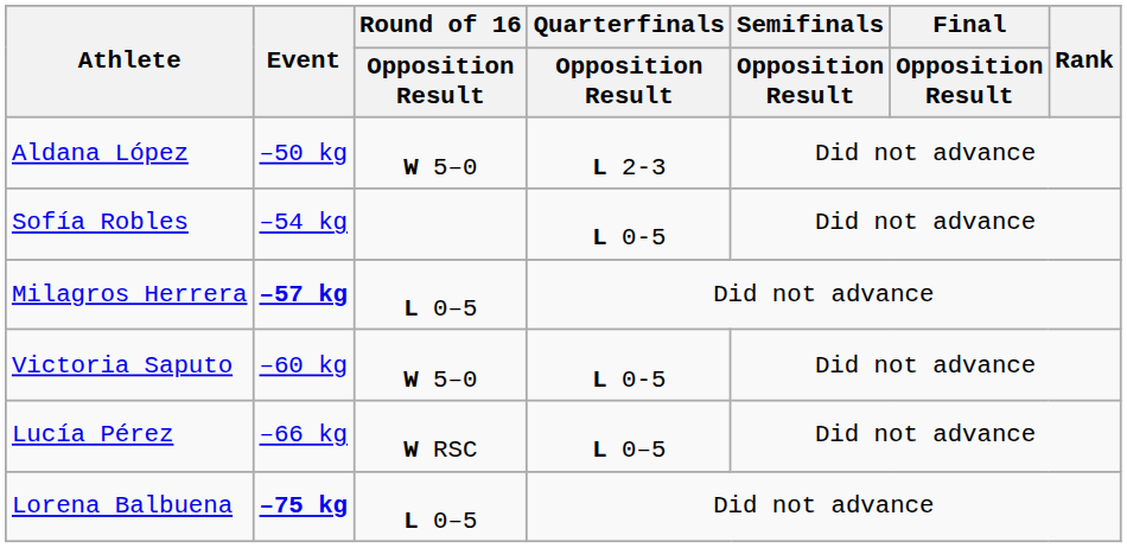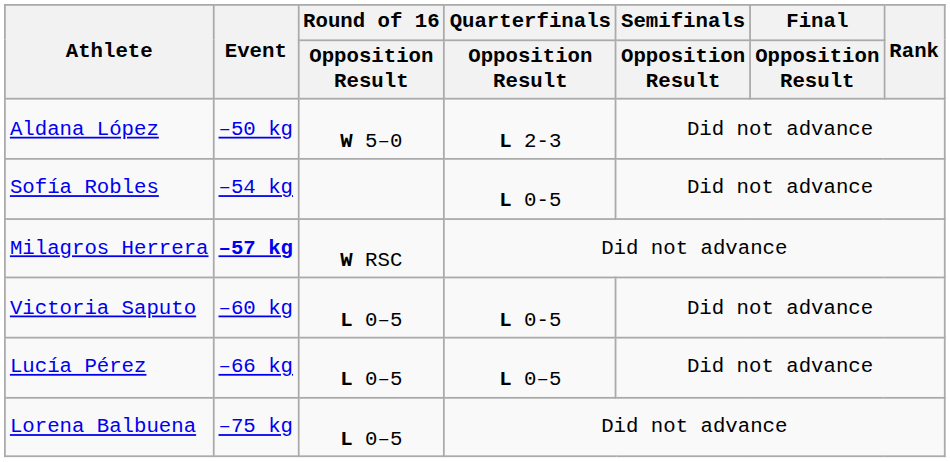Milagros Herrera | Round of 16 / Opposition Result: L 0–5 -> W RSC
Victoria Saputo | Round of 16 / Opposition Result: W 5–0 -> L 0–5
Lucía Pérez | Round of 16 / Opposition Result: W RSC -> L 0–5
Lorena Balbuena | Event: bold -> normal
